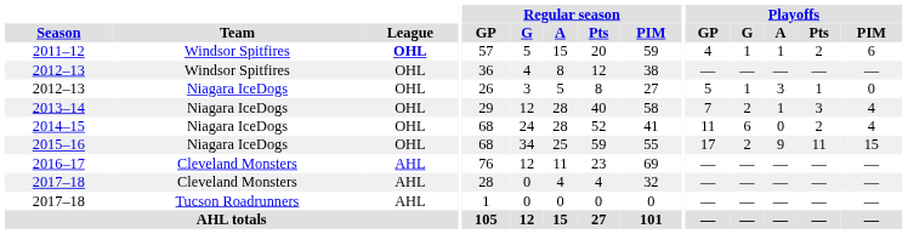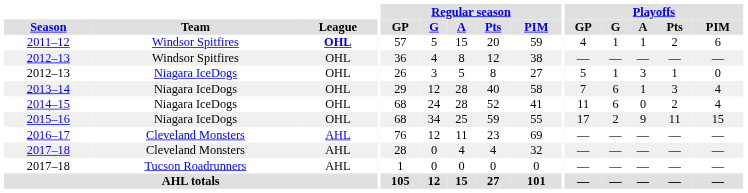2013–14 | Playoffs / G: 2 -> 6
